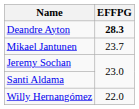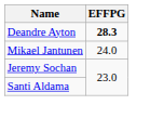Mikael Jantunen | EFFPG: 23.7 -> 24.0
- row: Willy Hernangómez | 22.0
